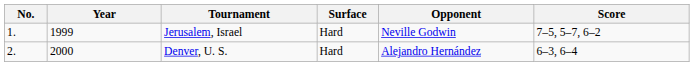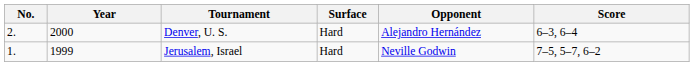rows swapped: Jerusalem, Israel <-> Denver, U. S.
